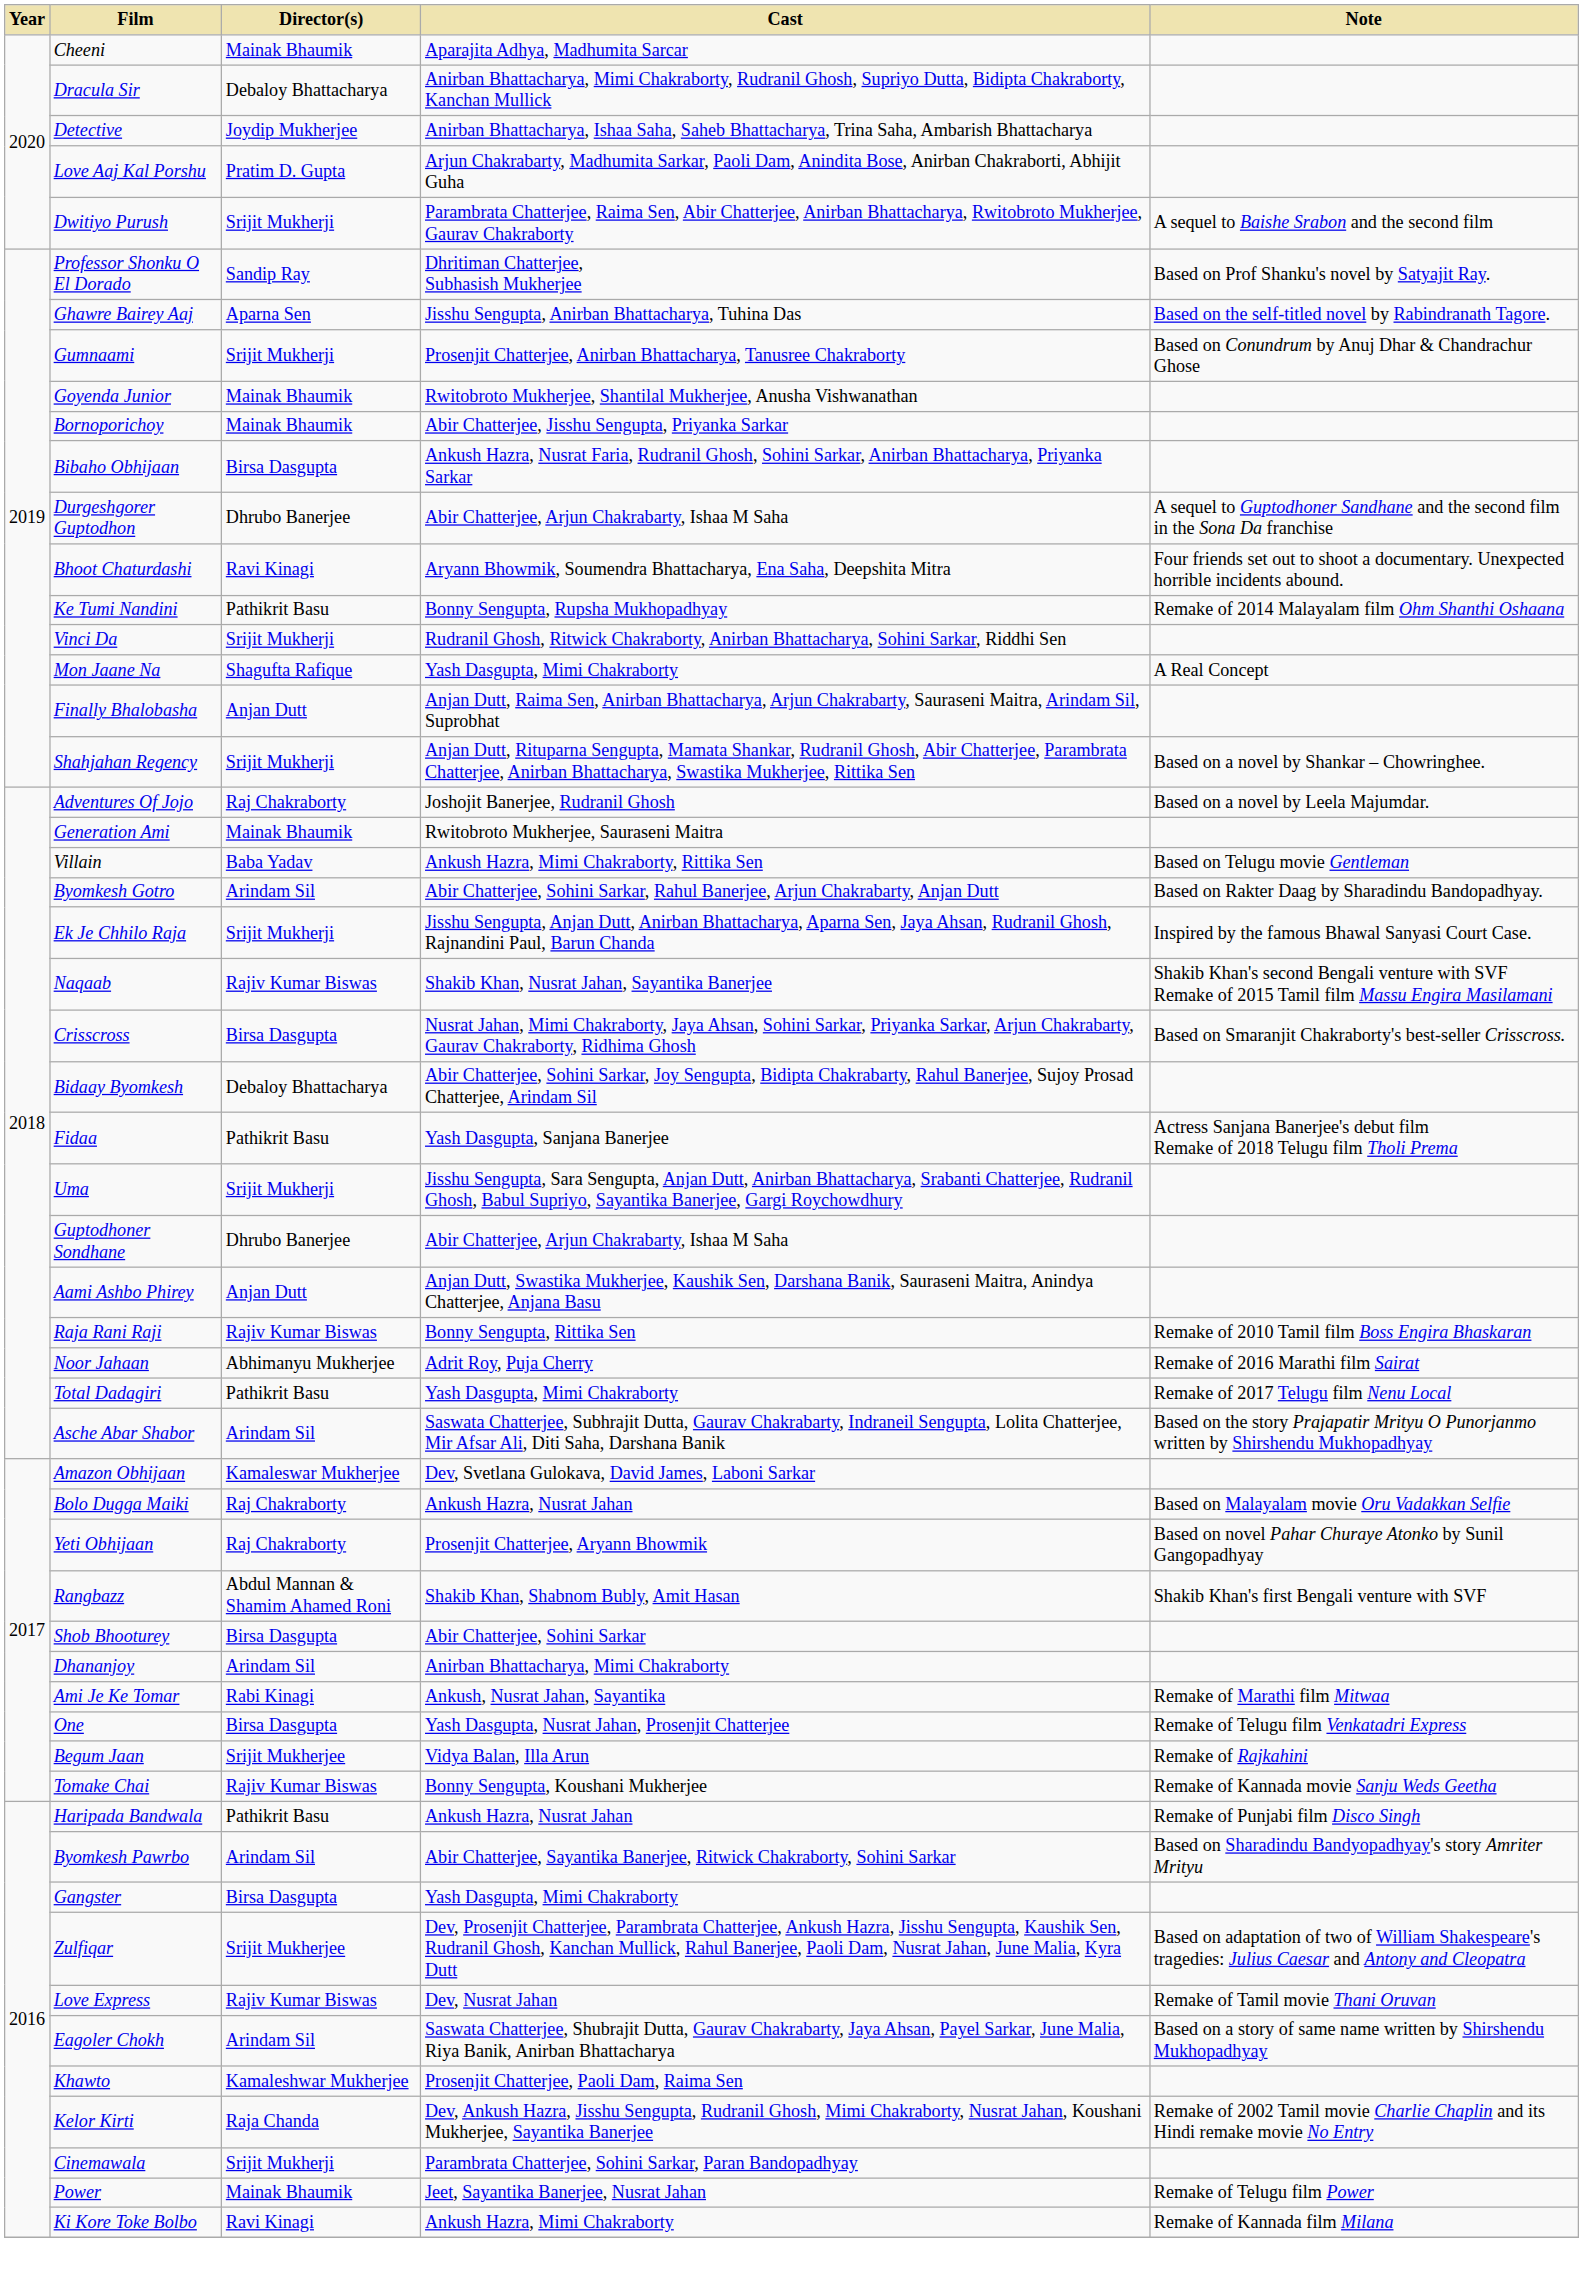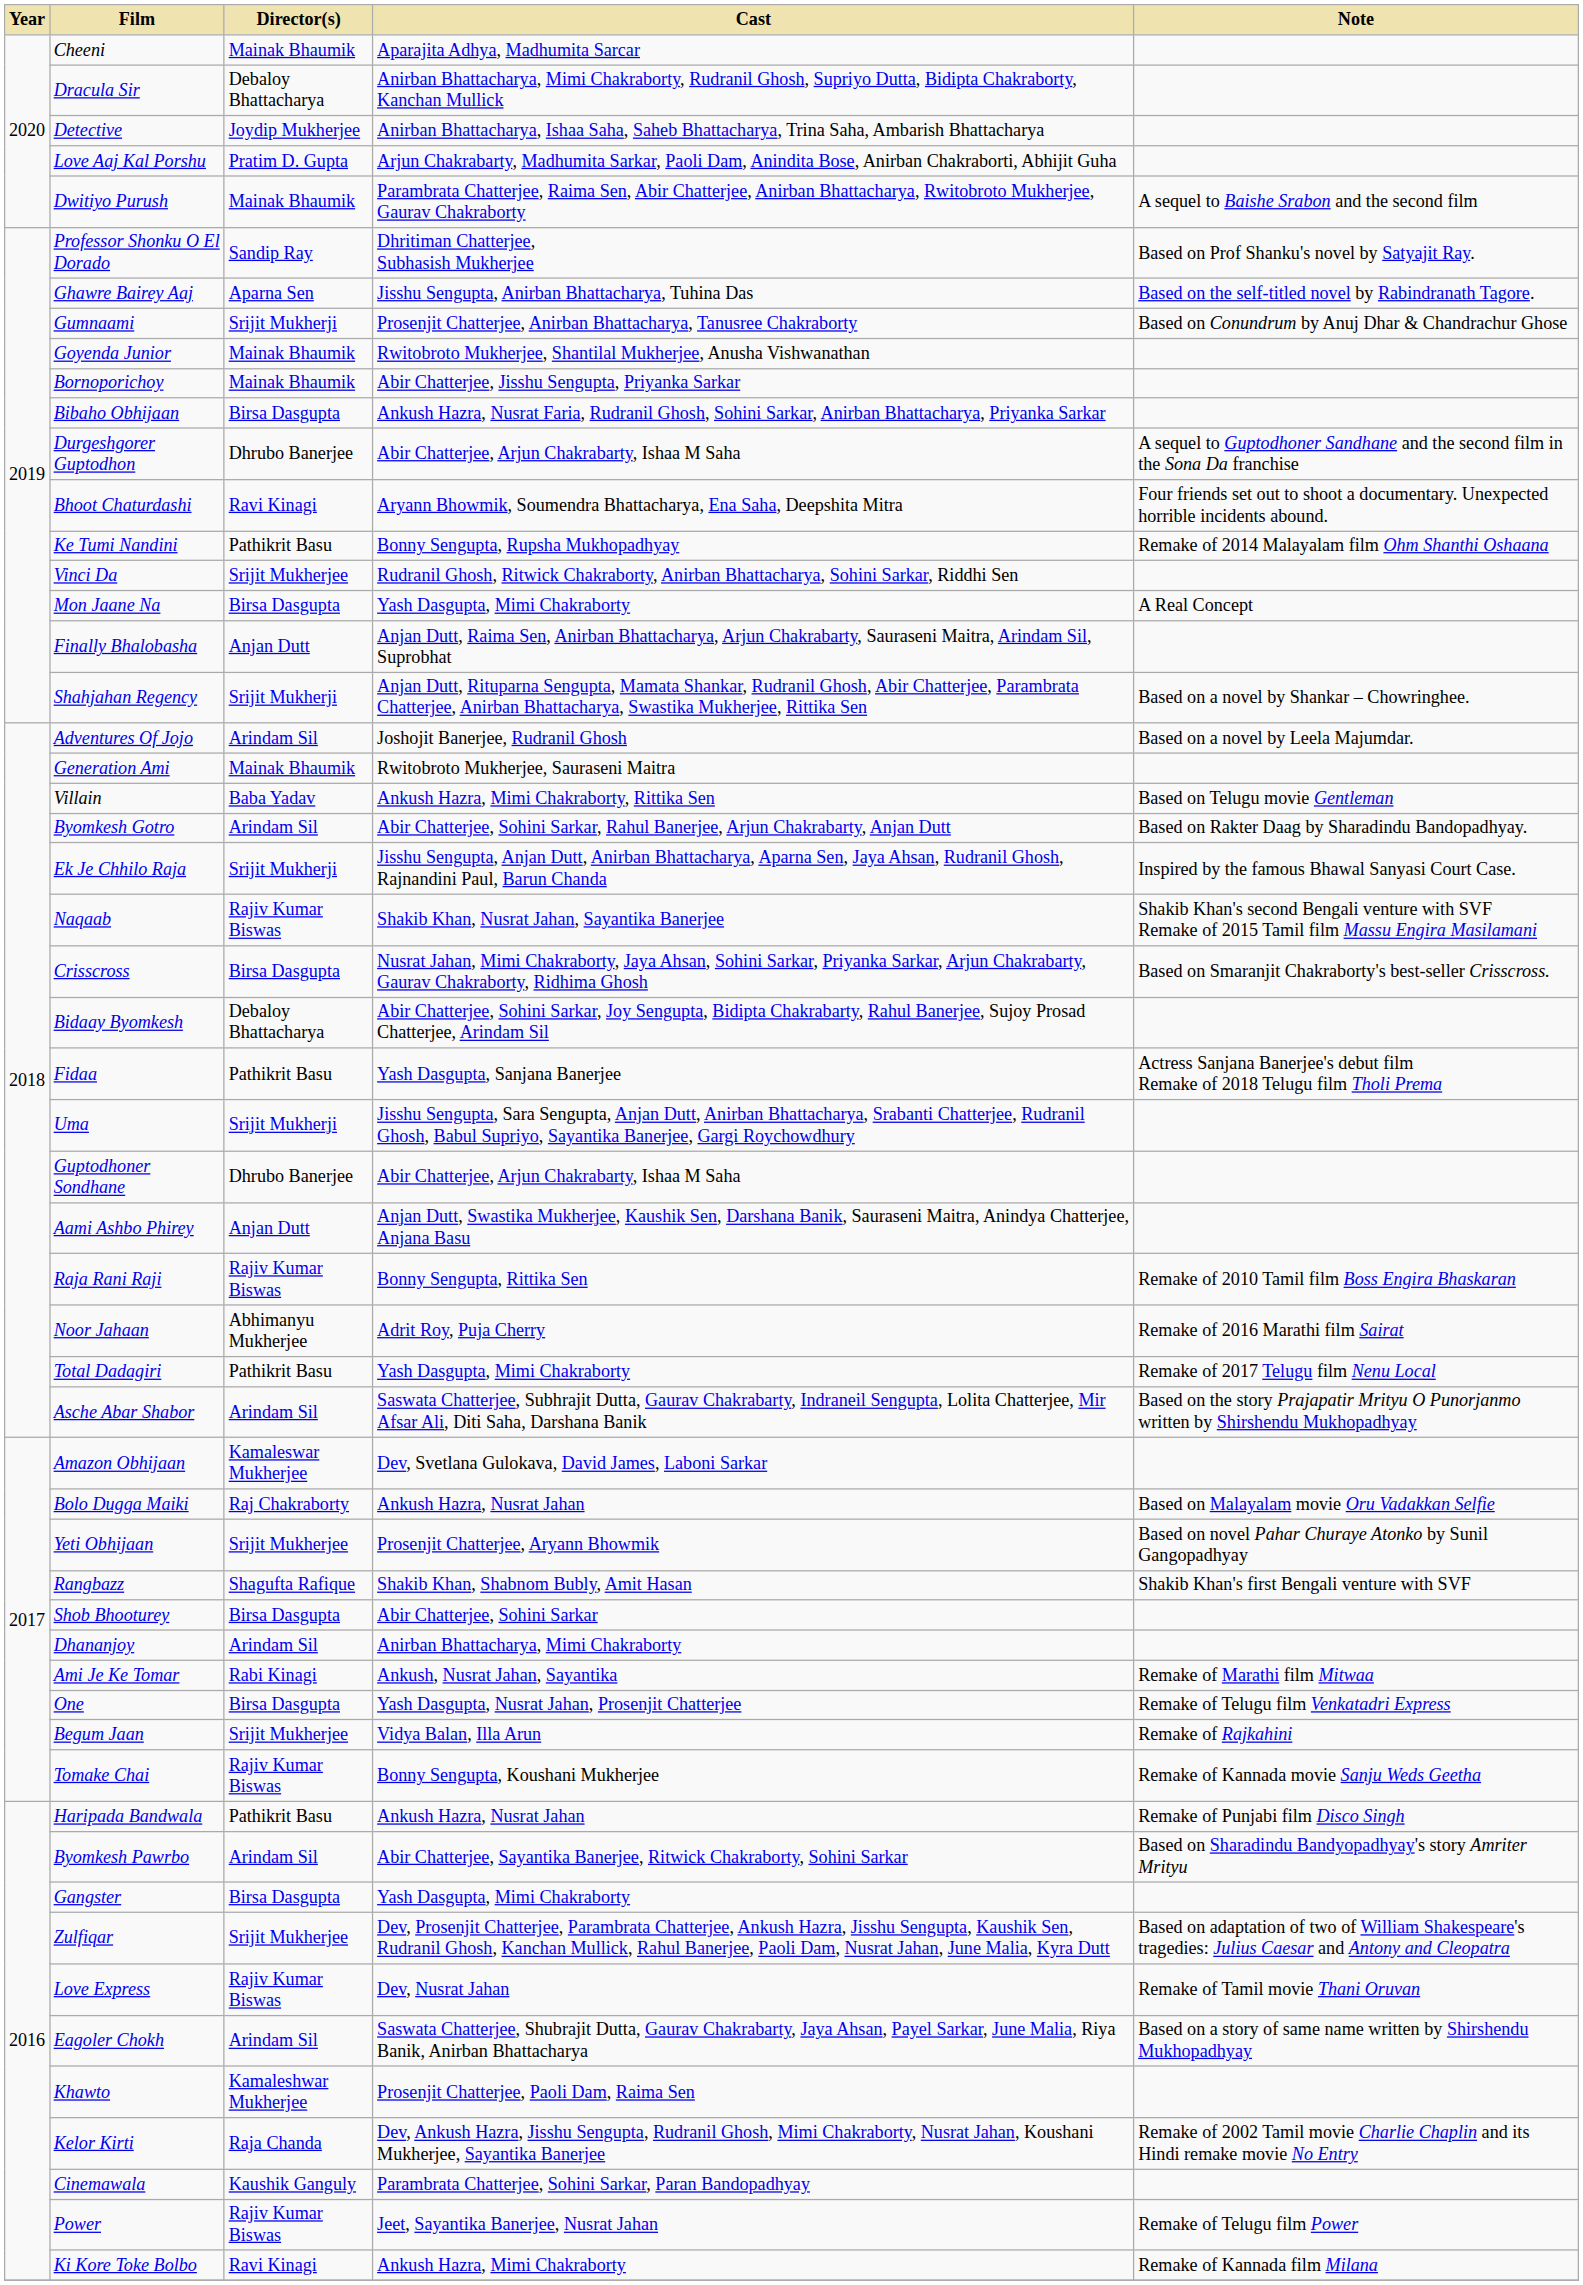Dwitiyo Purush | Director(s): Srijit Mukherji -> Mainak Bhaumik
Vinci Da | Director(s): Srijit Mukherji -> Srijit Mukherjee
Mon Jaane Na | Director(s): Shagufta Rafique -> Birsa Dasgupta
Adventures Of Jojo | Director(s): Raj Chakraborty -> Arindam Sil
Yeti Obhijaan | Director(s): Raj Chakraborty -> Srijit Mukherjee
Rangbazz | Director(s): Abdul Mannan & Shamim Ahamed Roni -> Shagufta Rafique
Cinemawala | Director(s): Srijit Mukherji -> Kaushik Ganguly
Power | Director(s): Mainak Bhaumik -> Rajiv Kumar Biswas
